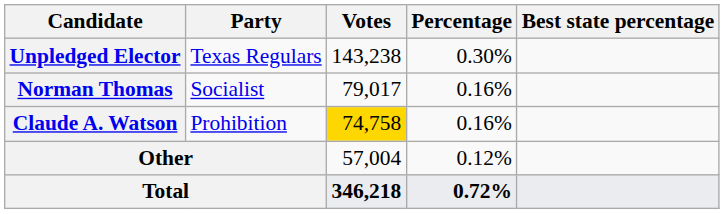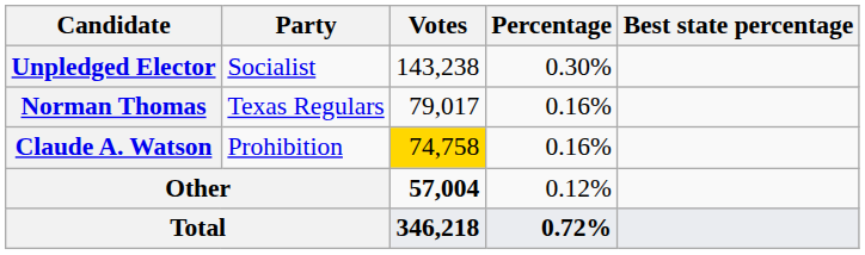Unpledged Elector | Party: Texas Regulars -> Socialist
Norman Thomas | Party: Socialist -> Texas Regulars
Other | Votes: normal -> bold
